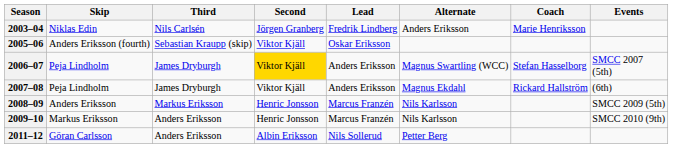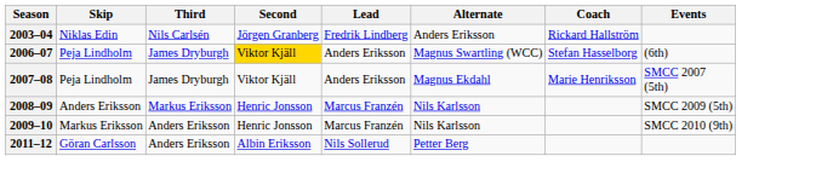2003–04 | Coach: Marie Henriksson -> Rickard Hallström
- row: 2005–06 | Anders Eriksson (fourth) | Sebastian Kraupp (skip) | Viktor Kjäll | Oskar Eriksson
2006–07 | Events: SMCC 2007 (5th) -> (6th)
2007–08 | Coach: Rickard Hallström -> Marie Henriksson
2007–08 | Events: (6th) -> SMCC 2007 (5th)
